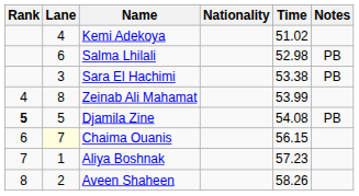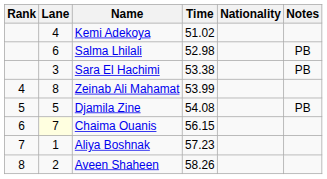columns swapped: Nationality <-> Time
Djamila Zine | Rank: bold -> normal
